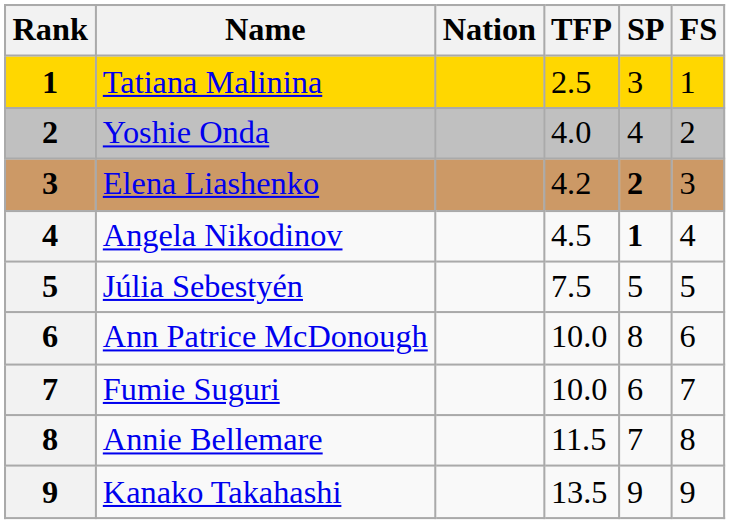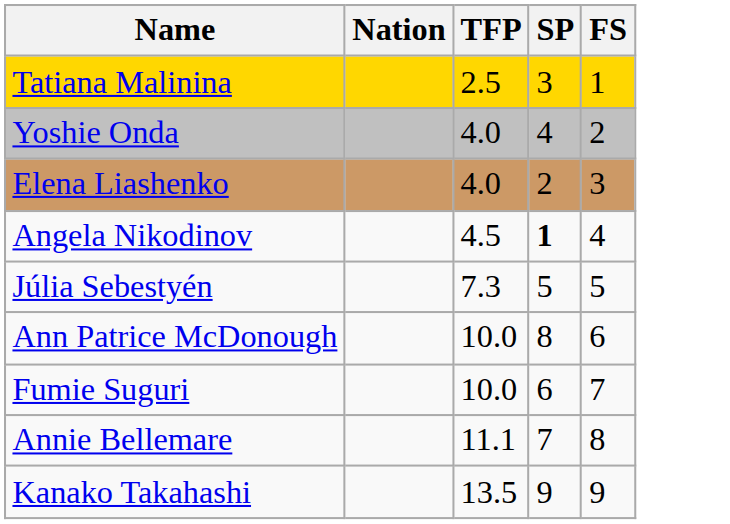- column: Rank | 1 | 2 | 3 | 4 | 5 | 6 | 7 | 8 | 9
Elena Liashenko | TFP: 4.2 -> 4.0
Elena Liashenko | SP: bold -> normal
Júlia Sebestyén | TFP: 7.5 -> 7.3
Annie Bellemare | TFP: 11.5 -> 11.1
